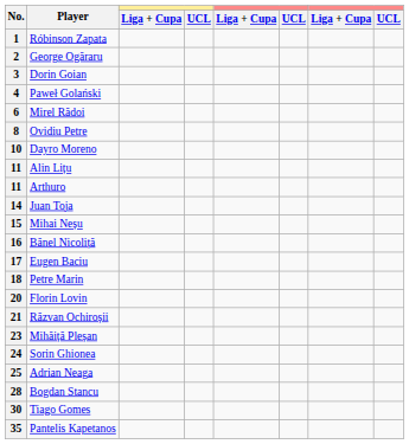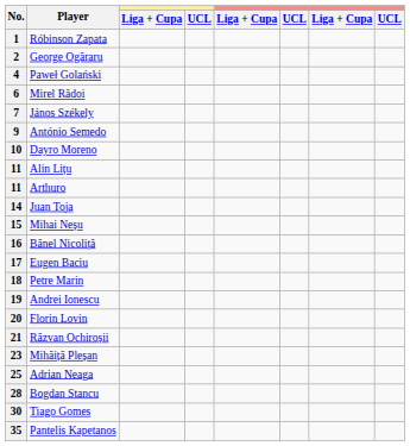- row: 3 | Dorin Goian
+ row: 7 | János Székely
- row: 8 | Ovidiu Petre
+ row: 9 | António Semedo
+ row: 19 | Andrei Ionescu
- row: 24 | Sorin Ghionea
